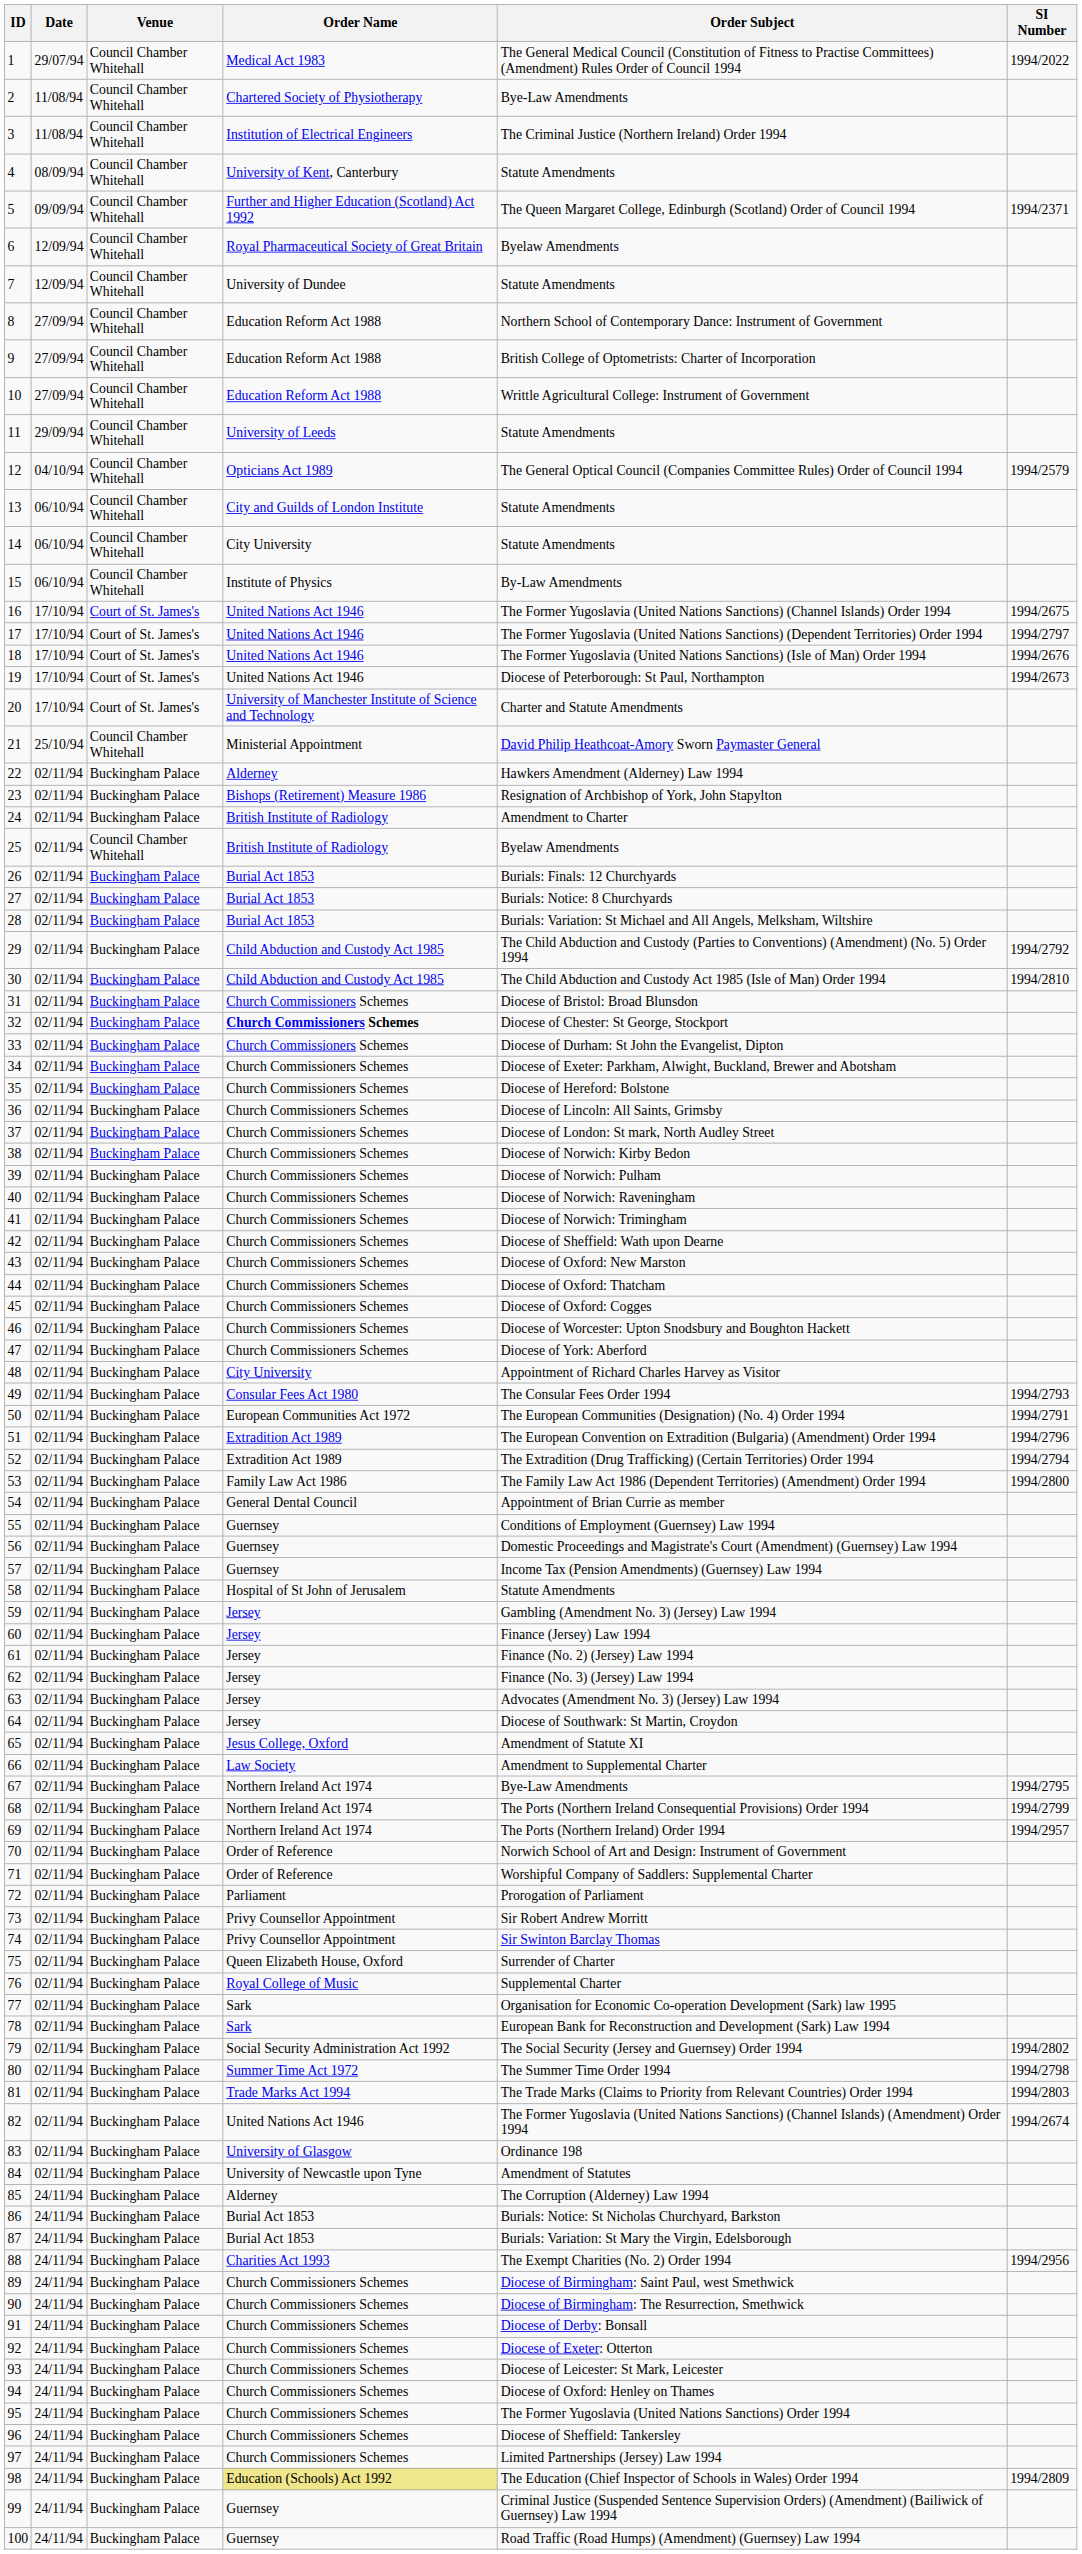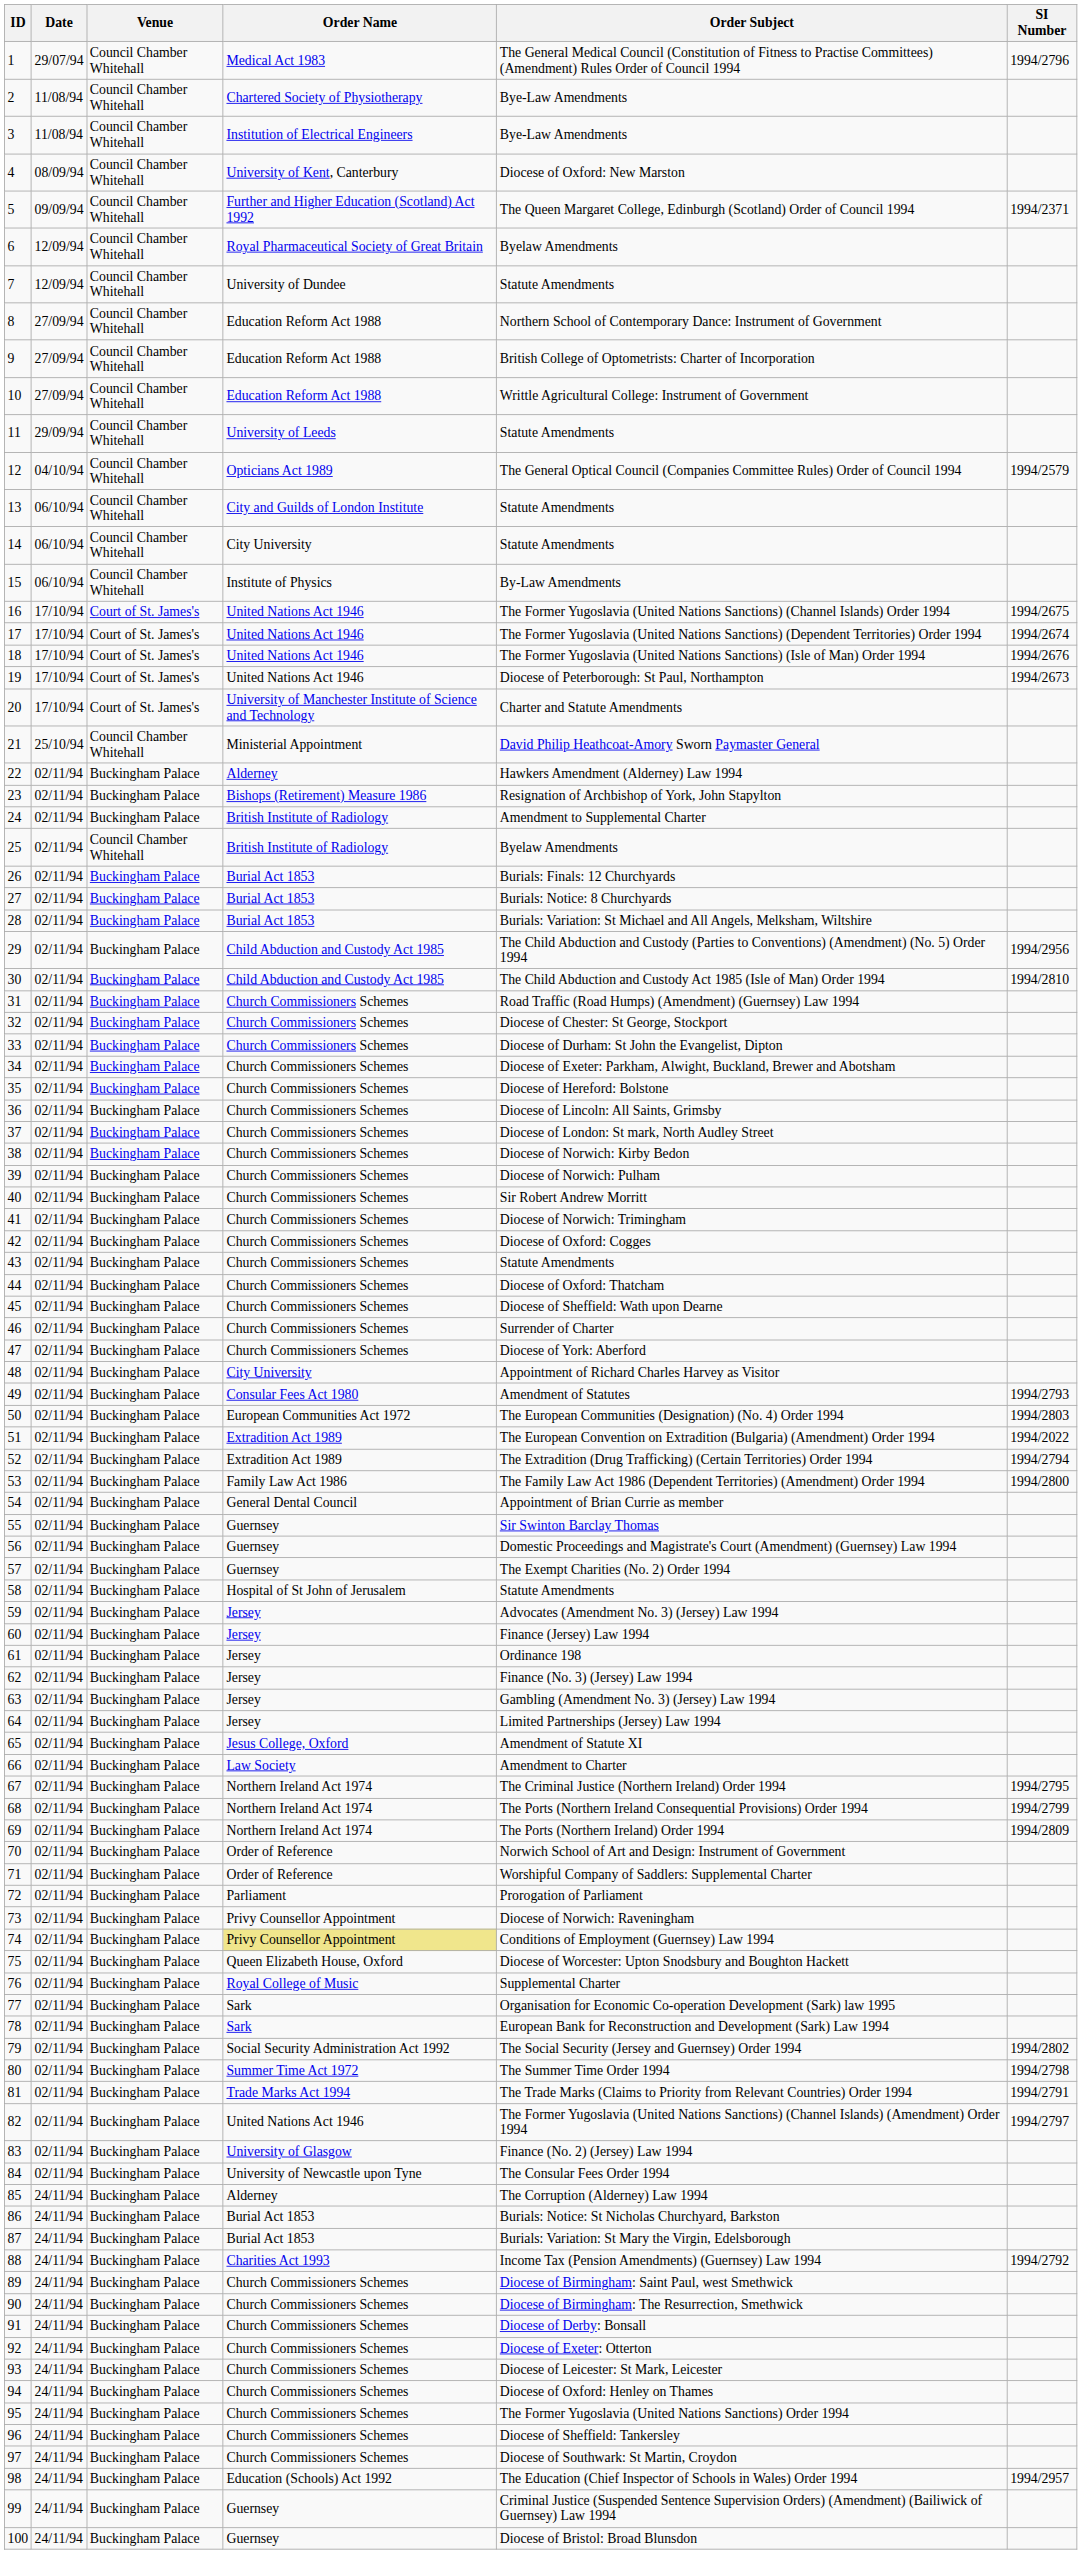1 | SI Number: 1994/2022 -> 1994/2796
3 | Order Subject: The Criminal Justice (Northern Ireland) Order 1994 -> Bye-Law Amendments
4 | Order Subject: Statute Amendments -> Diocese of Oxford: New Marston
17 | SI Number: 1994/2797 -> 1994/2674
24 | Order Subject: Amendment to Charter -> Amendment to Supplemental Charter
29 | SI Number: 1994/2792 -> 1994/2956
31 | Order Subject: Diocese of Bristol: Broad Blunsdon -> Road Traffic (Road Humps) (Amendment) (Guernsey) Law 1994
32 | Order Name: bold -> normal
40 | Order Subject: Diocese of Norwich: Raveningham -> Sir Robert Andrew Morritt
42 | Order Subject: Diocese of Sheffield: Wath upon Dearne -> Diocese of Oxford: Cogges
43 | Order Subject: Diocese of Oxford: New Marston -> Statute Amendments
45 | Order Subject: Diocese of Oxford: Cogges -> Diocese of Sheffield: Wath upon Dearne
46 | Order Subject: Diocese of Worcester: Upton Snodsbury and Boughton Hackett -> Surrender of Charter
49 | Order Subject: The Consular Fees Order 1994 -> Amendment of Statutes
50 | SI Number: 1994/2791 -> 1994/2803
51 | SI Number: 1994/2796 -> 1994/2022
55 | Order Subject: Conditions of Employment (Guernsey) Law 1994 -> Sir Swinton Barclay Thomas
57 | Order Subject: Income Tax (Pension Amendments) (Guernsey) Law 1994 -> The Exempt Charities (No. 2) Order 1994
59 | Order Subject: Gambling (Amendment No. 3) (Jersey) Law 1994 -> Advocates (Amendment No. 3) (Jersey) Law 1994
61 | Order Subject: Finance (No. 2) (Jersey) Law 1994 -> Ordinance 198
63 | Order Subject: Advocates (Amendment No. 3) (Jersey) Law 1994 -> Gambling (Amendment No. 3) (Jersey) Law 1994
64 | Order Subject: Diocese of Southwark: St Martin, Croydon -> Limited Partnerships (Jersey) Law 1994
66 | Order Subject: Amendment to Supplemental Charter -> Amendment to Charter
67 | Order Subject: Bye-Law Amendments -> The Criminal Justice (Northern Ireland) Order 1994
69 | SI Number: 1994/2957 -> 1994/2809
73 | Order Subject: Sir Robert Andrew Morritt -> Diocese of Norwich: Raveningham
74 | Order Name: no background -> khaki background
74 | Order Subject: Sir Swinton Barclay Thomas -> Conditions of Employment (Guernsey) Law 1994
75 | Order Subject: Surrender of Charter -> Diocese of Worcester: Upton Snodsbury and Boughton Hackett
81 | SI Number: 1994/2803 -> 1994/2791
82 | SI Number: 1994/2674 -> 1994/2797
83 | Order Subject: Ordinance 198 -> Finance (No. 2) (Jersey) Law 1994
84 | Order Subject: Amendment of Statutes -> The Consular Fees Order 1994
88 | Order Subject: The Exempt Charities (No. 2) Order 1994 -> Income Tax (Pension Amendments) (Guernsey) Law 1994
88 | SI Number: 1994/2956 -> 1994/2792
97 | Order Subject: Limited Partnerships (Jersey) Law 1994 -> Diocese of Southwark: St Martin, Croydon
98 | Order Name: khaki background -> no background
98 | SI Number: 1994/2809 -> 1994/2957
100 | Order Subject: Road Traffic (Road Humps) (Amendment) (Guernsey) Law 1994 -> Diocese of Bristol: Broad Blunsdon
